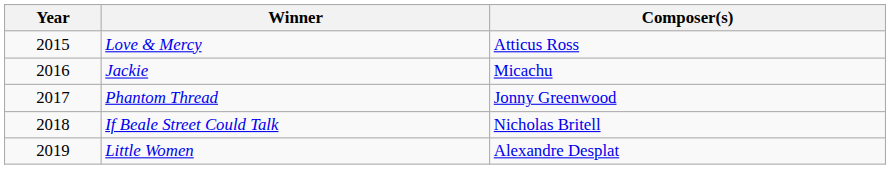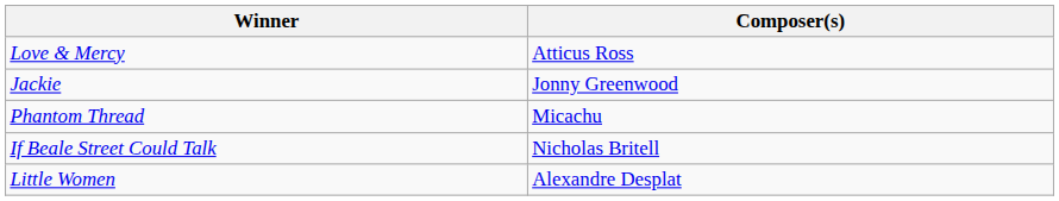- column: Year | 2015 | 2016 | 2017 | 2018 | 2019
Jackie | Composer(s): Micachu -> Jonny Greenwood
Phantom Thread | Composer(s): Jonny Greenwood -> Micachu
